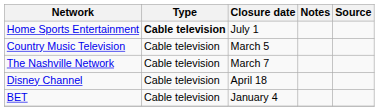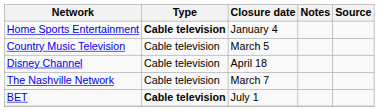Home Sports Entertainment | Closure date: July 1 -> January 4
rows swapped: The Nashville Network <-> Disney Channel
BET | Type: normal -> bold
BET | Closure date: January 4 -> July 1
